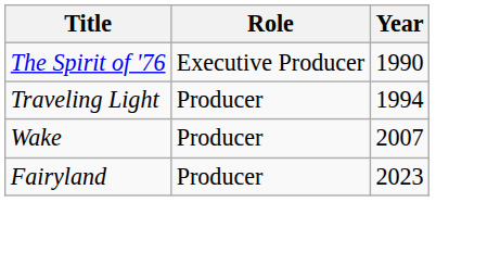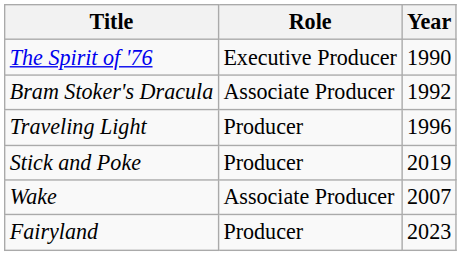+ row: Bram Stoker's Dracula | Associate Producer | 1992
Traveling Light | Year: 1994 -> 1996
+ row: Stick and Poke | Producer | 2019
Wake | Role: Producer -> Associate Producer
